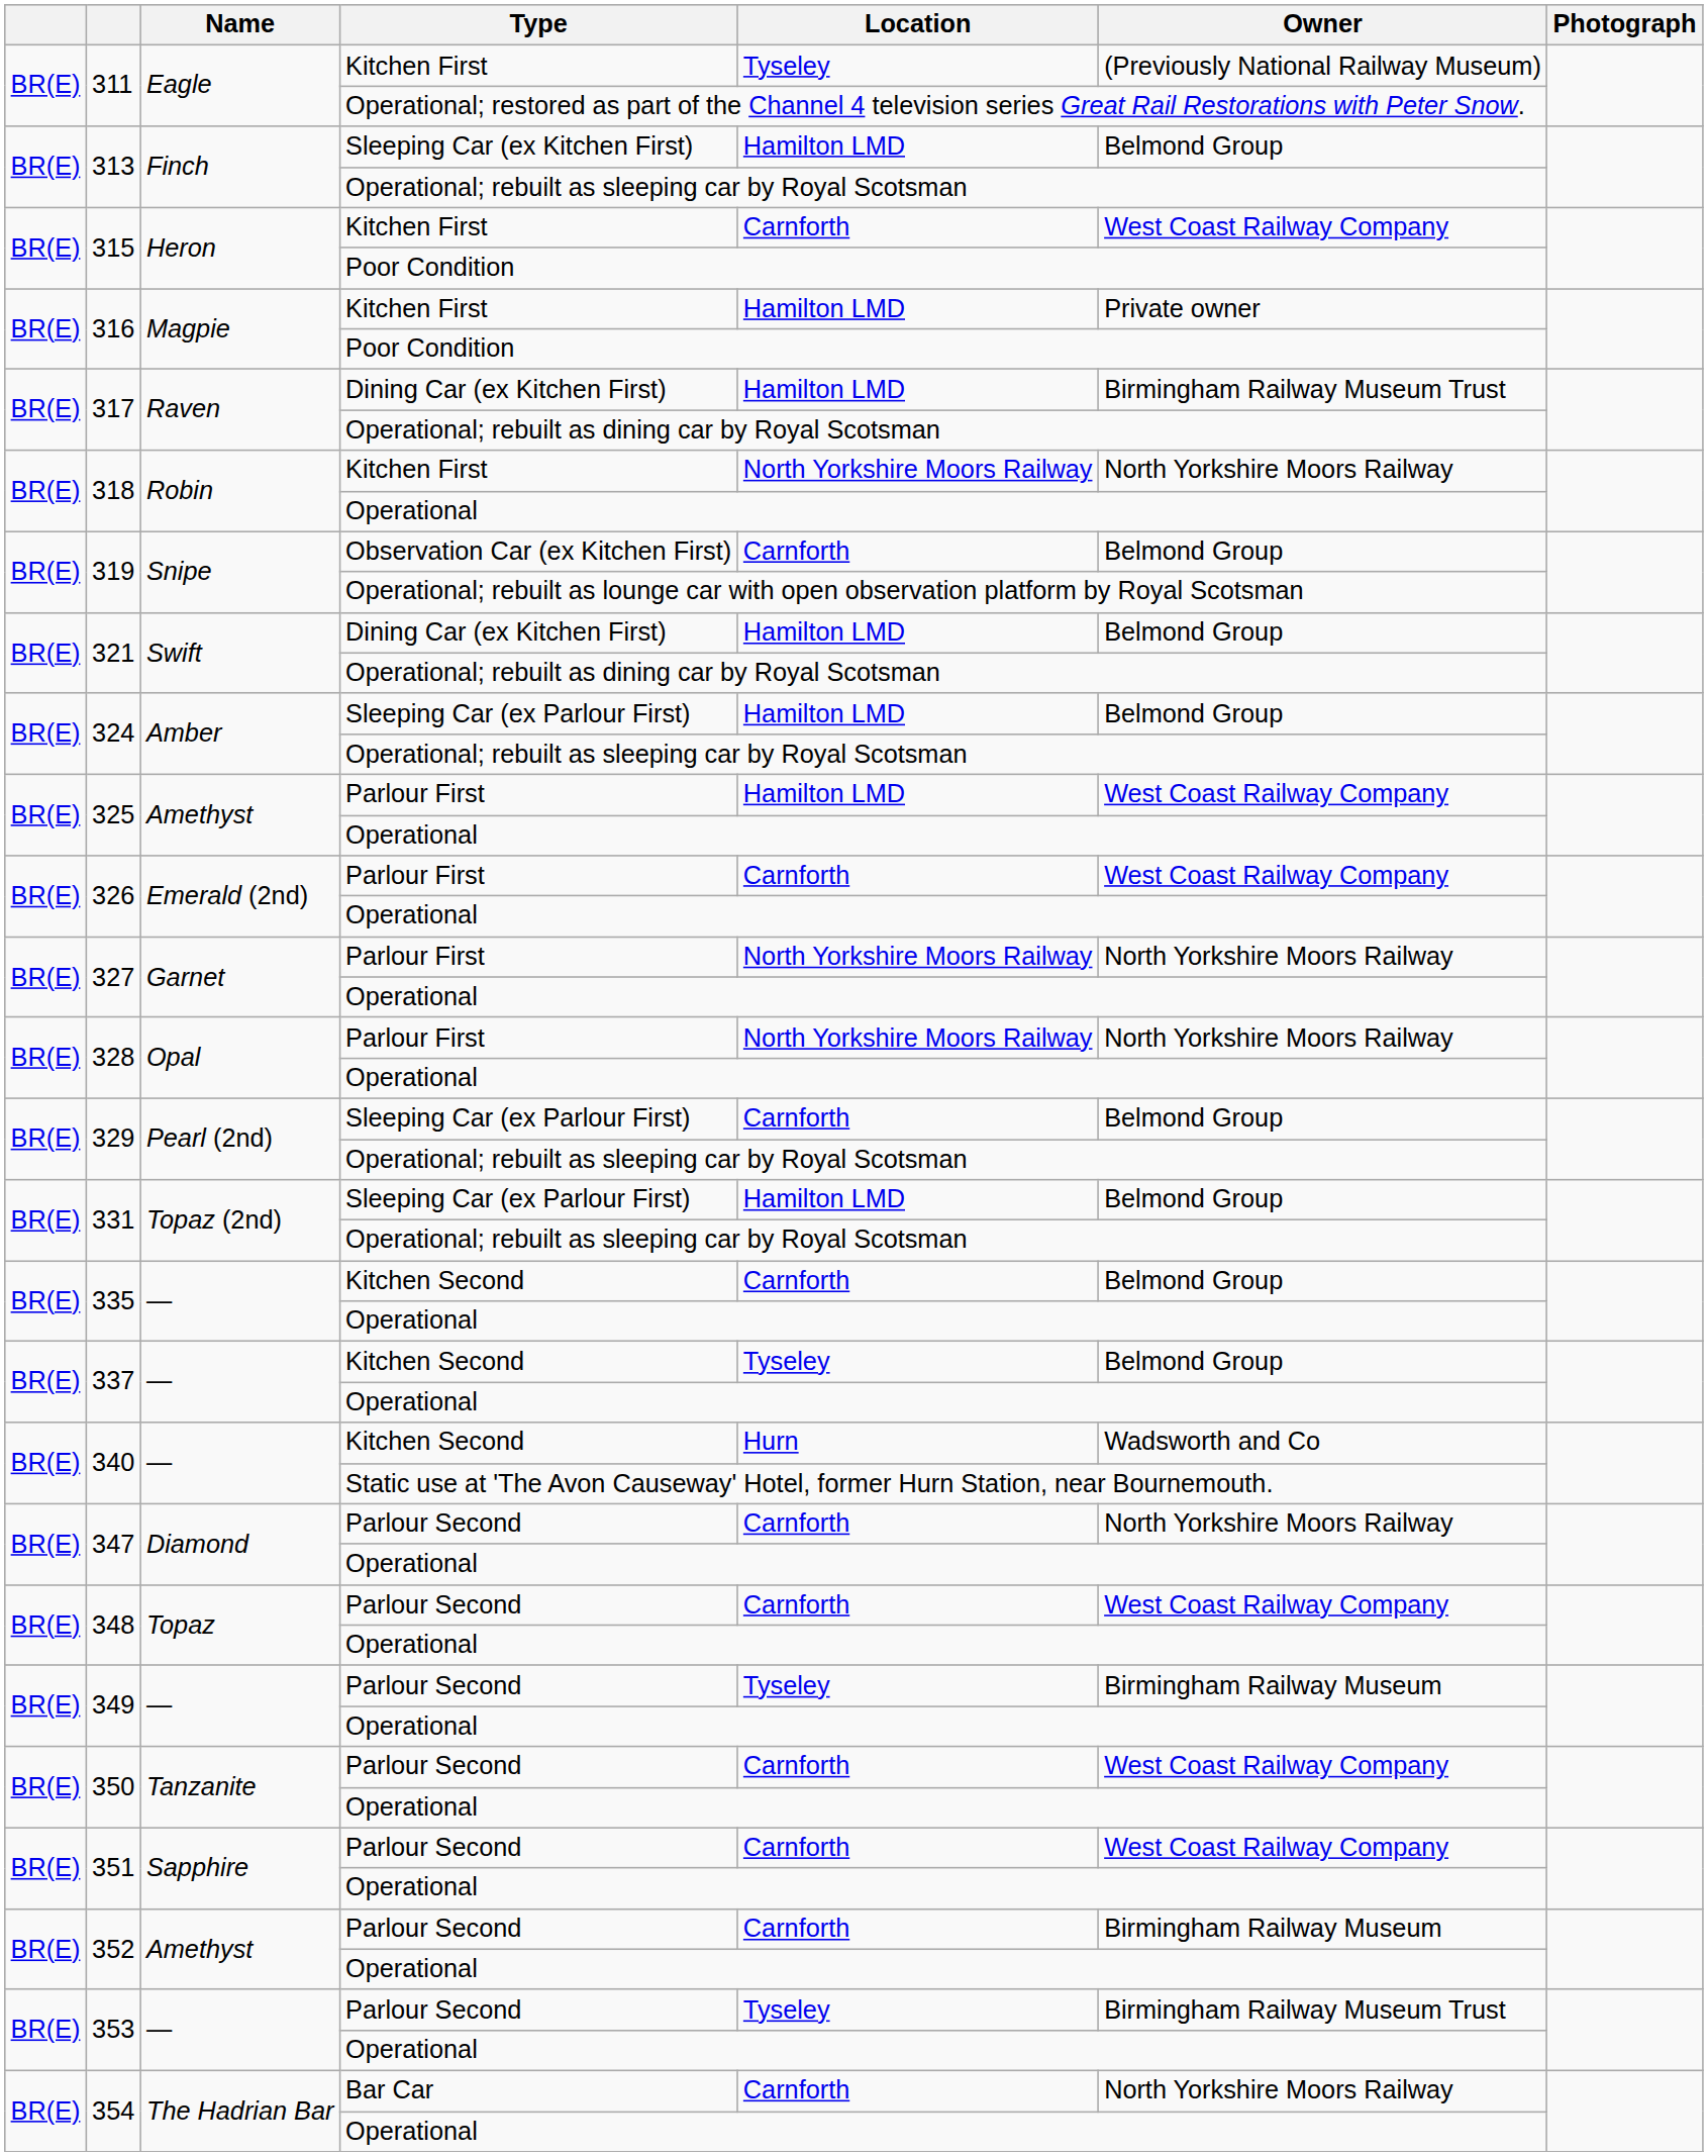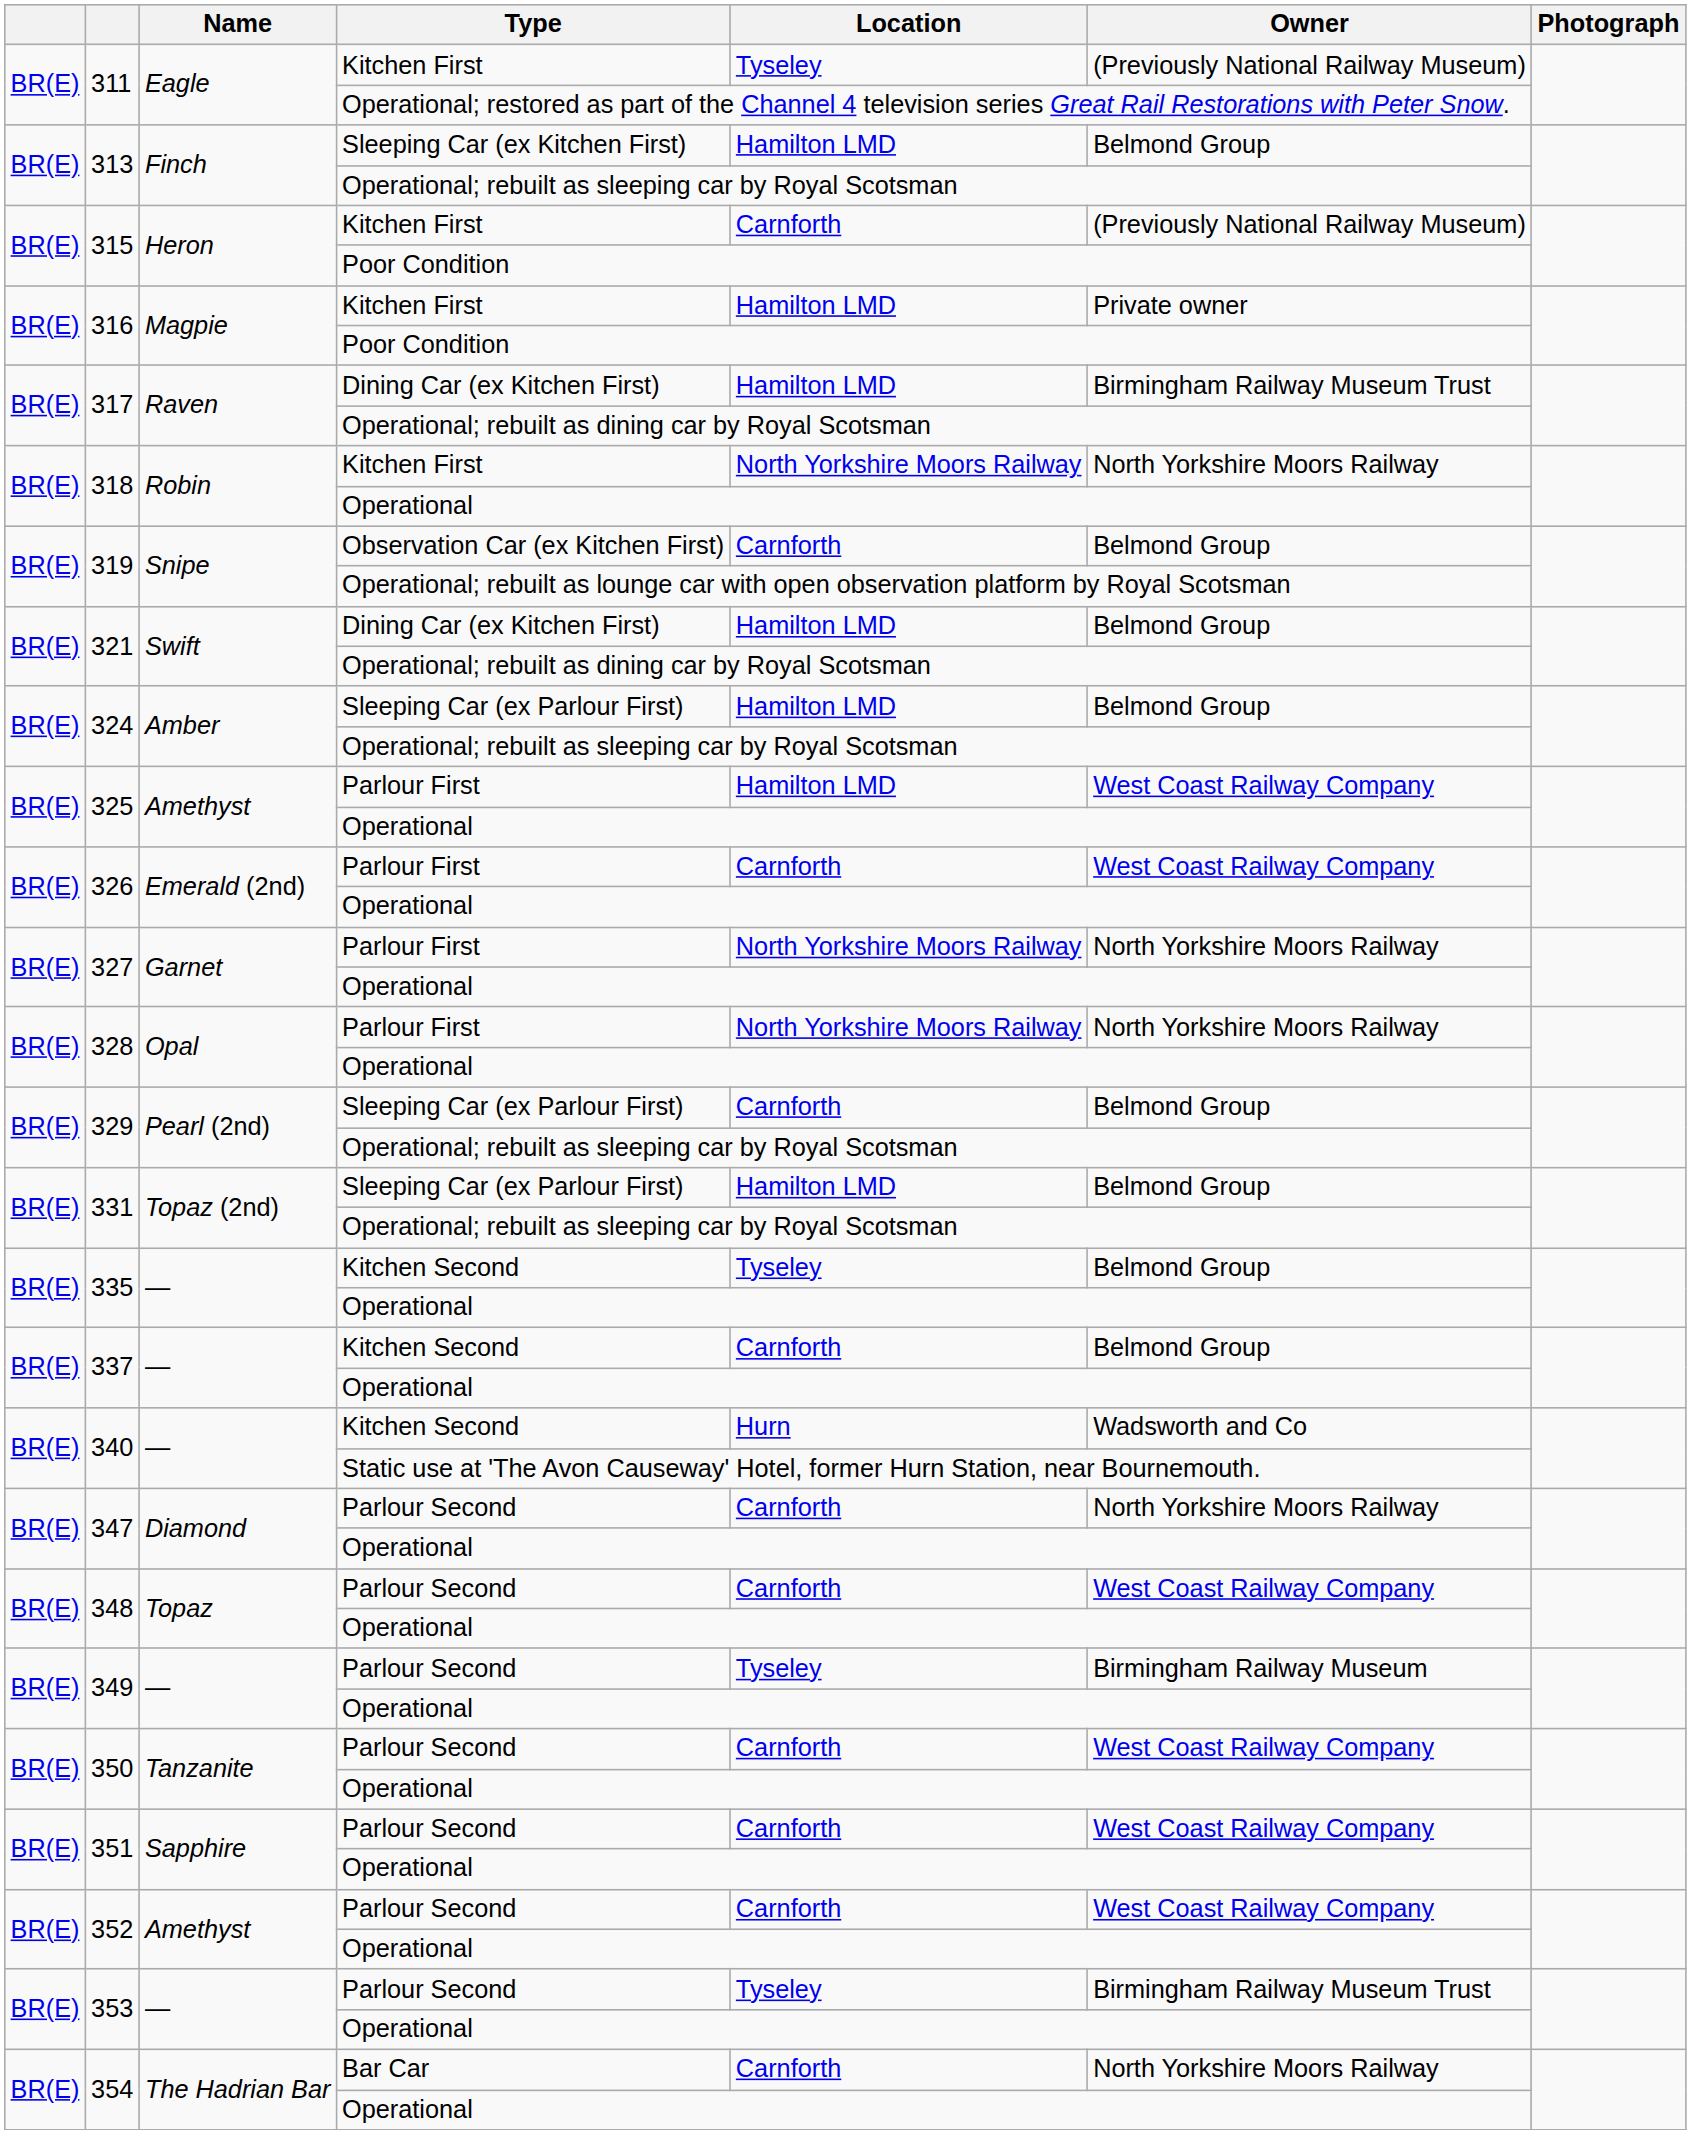315 / Kitchen First | Owner: West Coast Railway Company -> (Previously National Railway Museum)
335 / Kitchen Second | Location: Carnforth -> Tyseley
337 / Kitchen Second | Location: Tyseley -> Carnforth
352 / Parlour Second | Owner: Birmingham Railway Museum -> West Coast Railway Company
